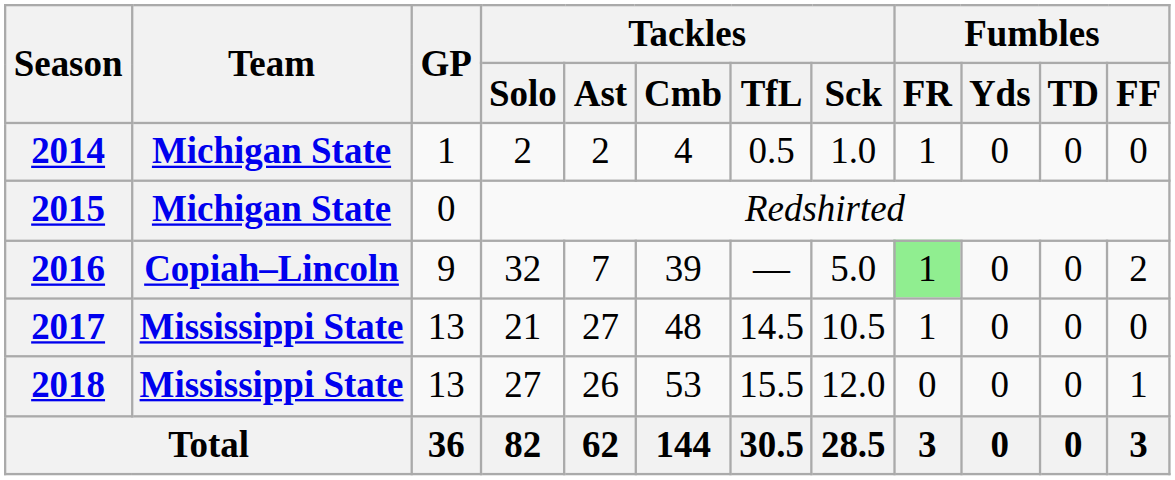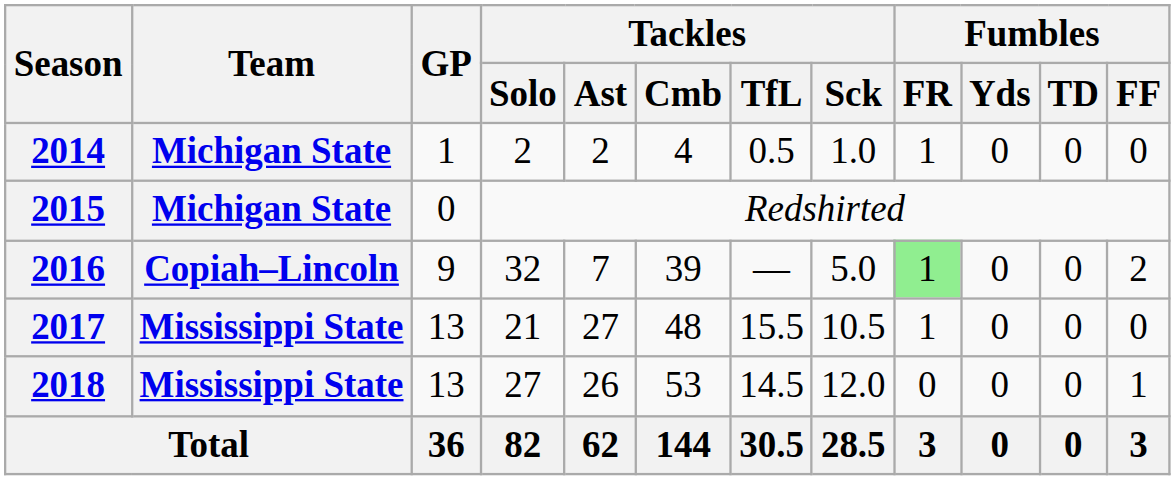2017 | Tackles / TfL: 14.5 -> 15.5
2018 | Tackles / TfL: 15.5 -> 14.5
